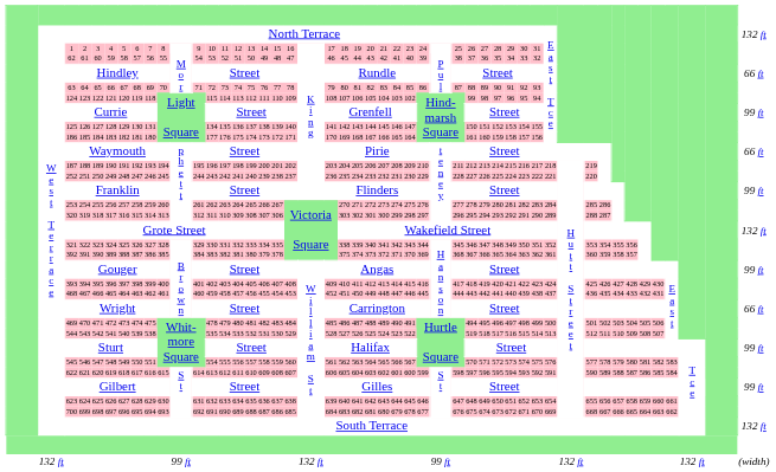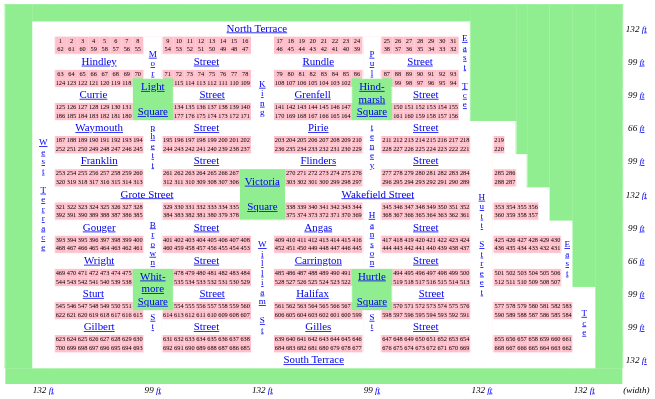Hindley | column 48: 66 ft -> 99 ft
